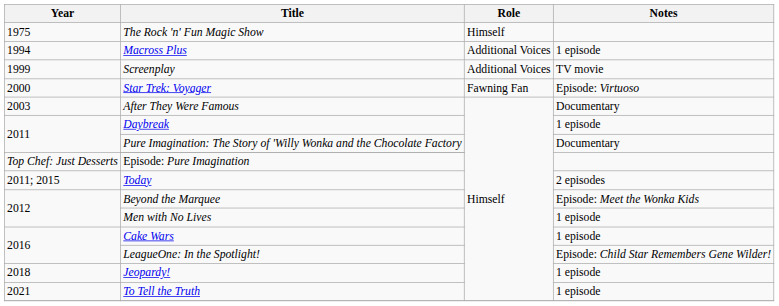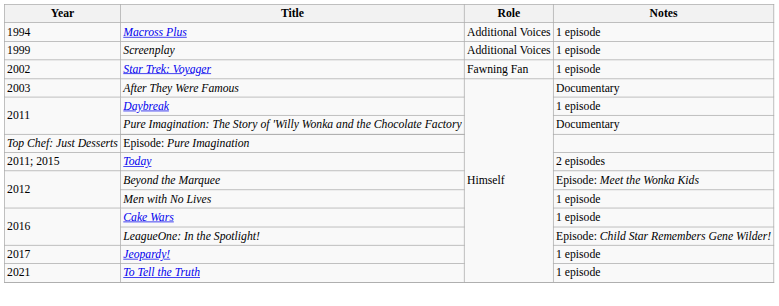- row: 1975 | The Rock 'n' Fun Magic Show | Himself
Screenplay | Notes: TV movie -> 1 episode
Star Trek: Voyager | Year: 2000 -> 2002
Star Trek: Voyager | Notes: Episode: Virtuoso -> 1 episode
Jeopardy! | Year: 2018 -> 2017
